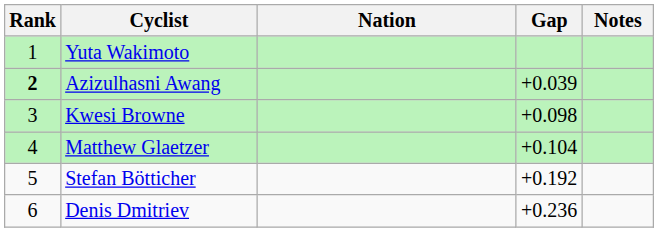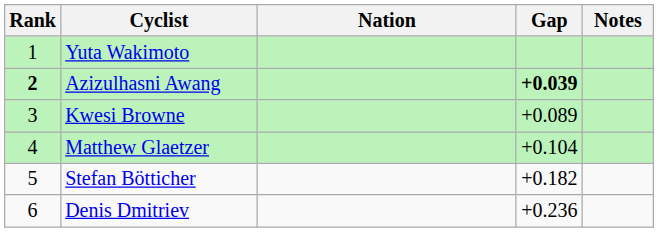Azizulhasni Awang | Gap: normal -> bold
Kwesi Browne | Gap: +0.098 -> +0.089
Stefan Bötticher | Gap: +0.192 -> +0.182
